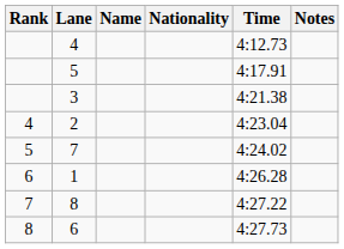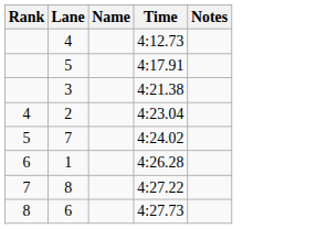- column: Nationality
